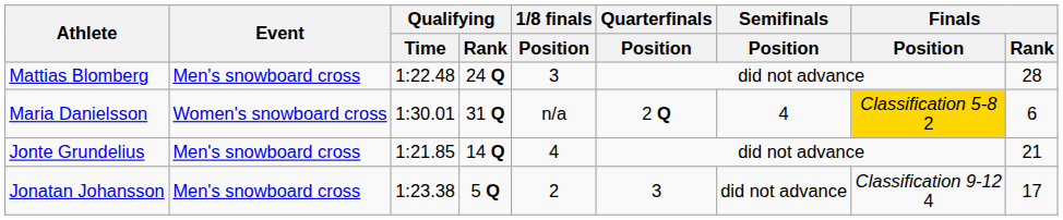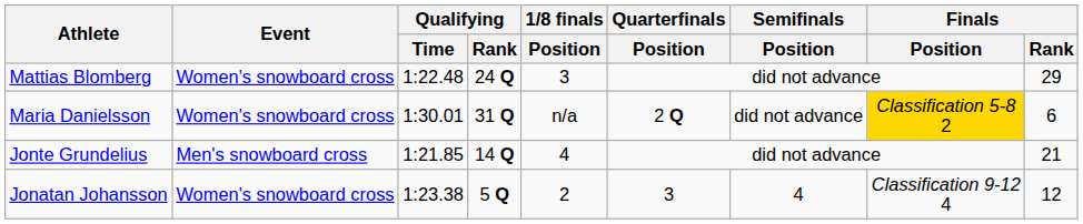Mattias Blomberg | Event: Men's snowboard cross -> Women's snowboard cross
Mattias Blomberg | Finals / Rank: 28 -> 29
Maria Danielsson | Semifinals / Position: 4 -> did not advance
Jonatan Johansson | Event: Men's snowboard cross -> Women's snowboard cross
Jonatan Johansson | Semifinals / Position: did not advance -> 4
Jonatan Johansson | Finals / Rank: 17 -> 12
